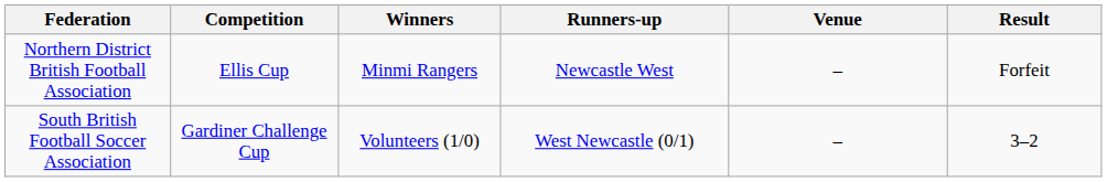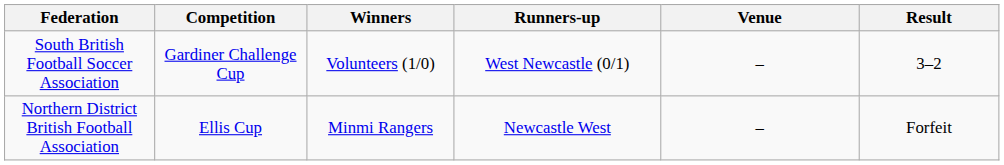rows swapped: Northern District British Football Association <-> South British Football Soccer Association
